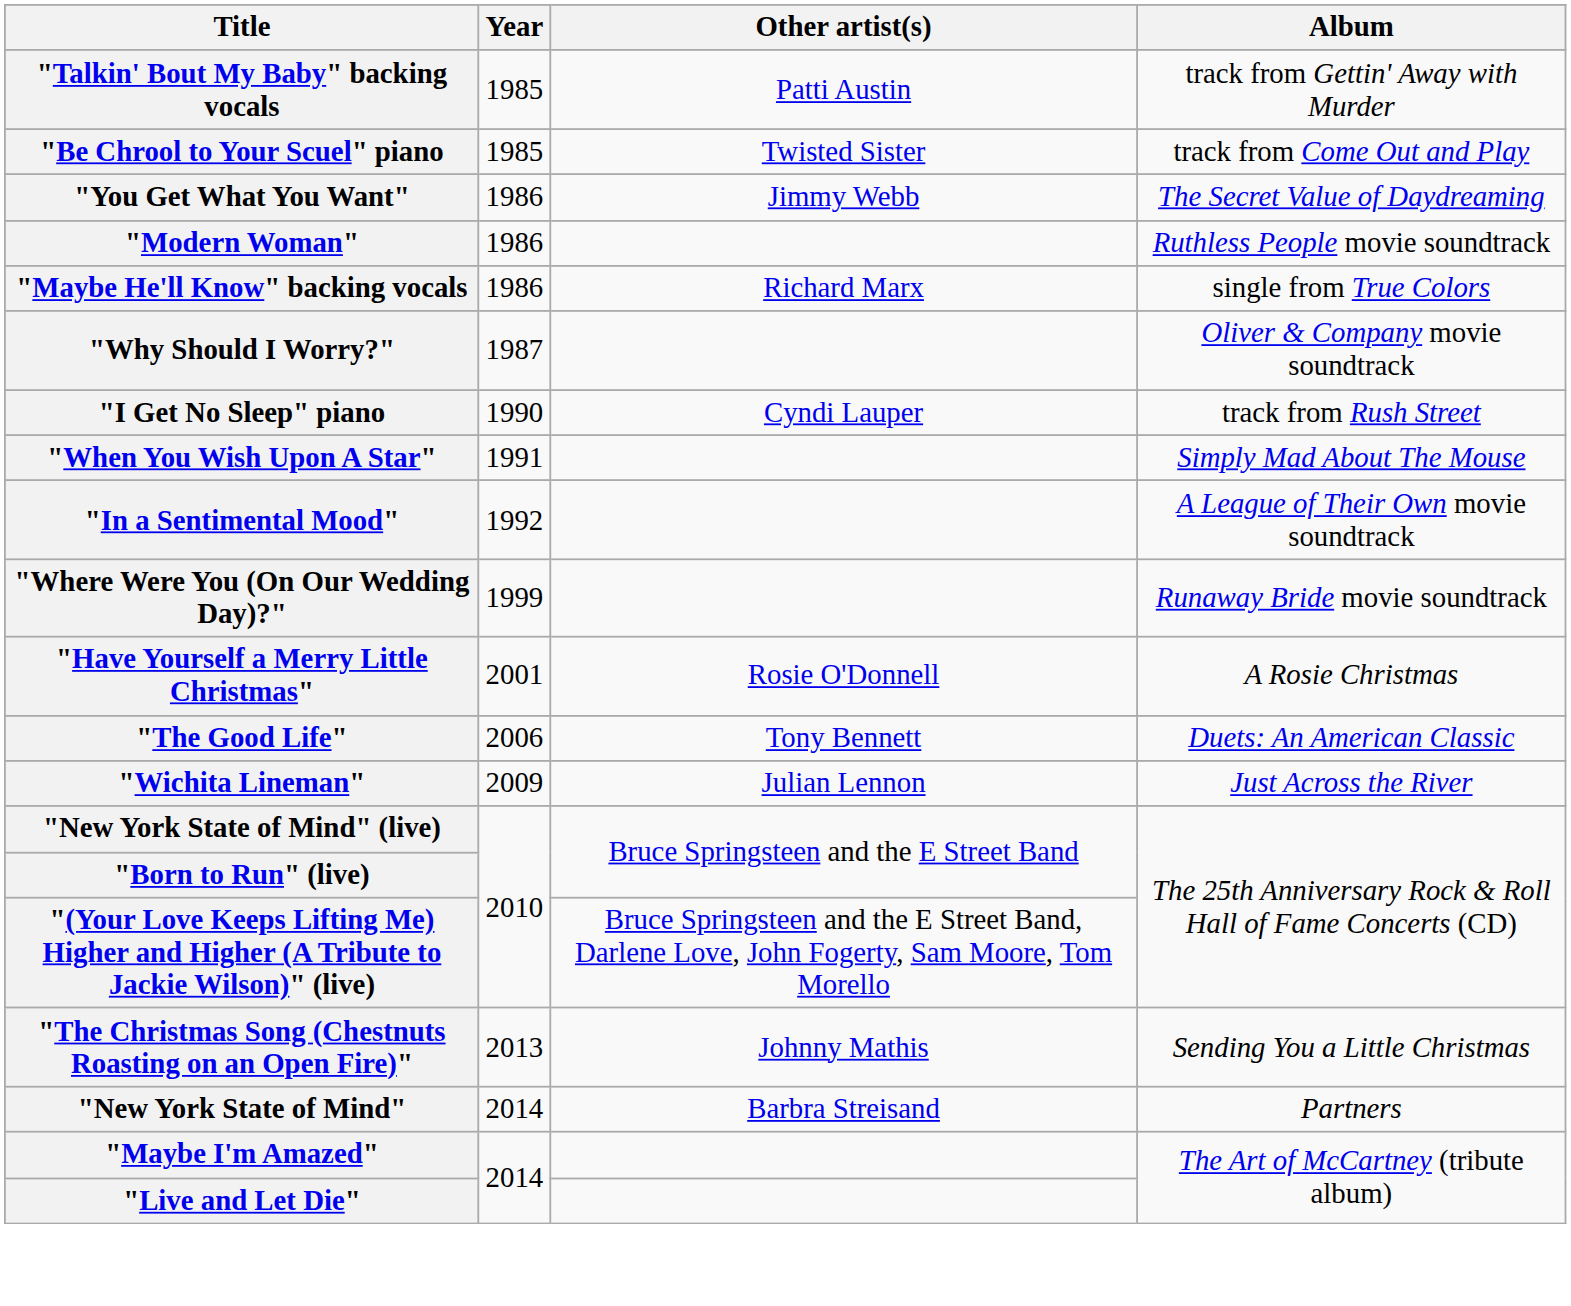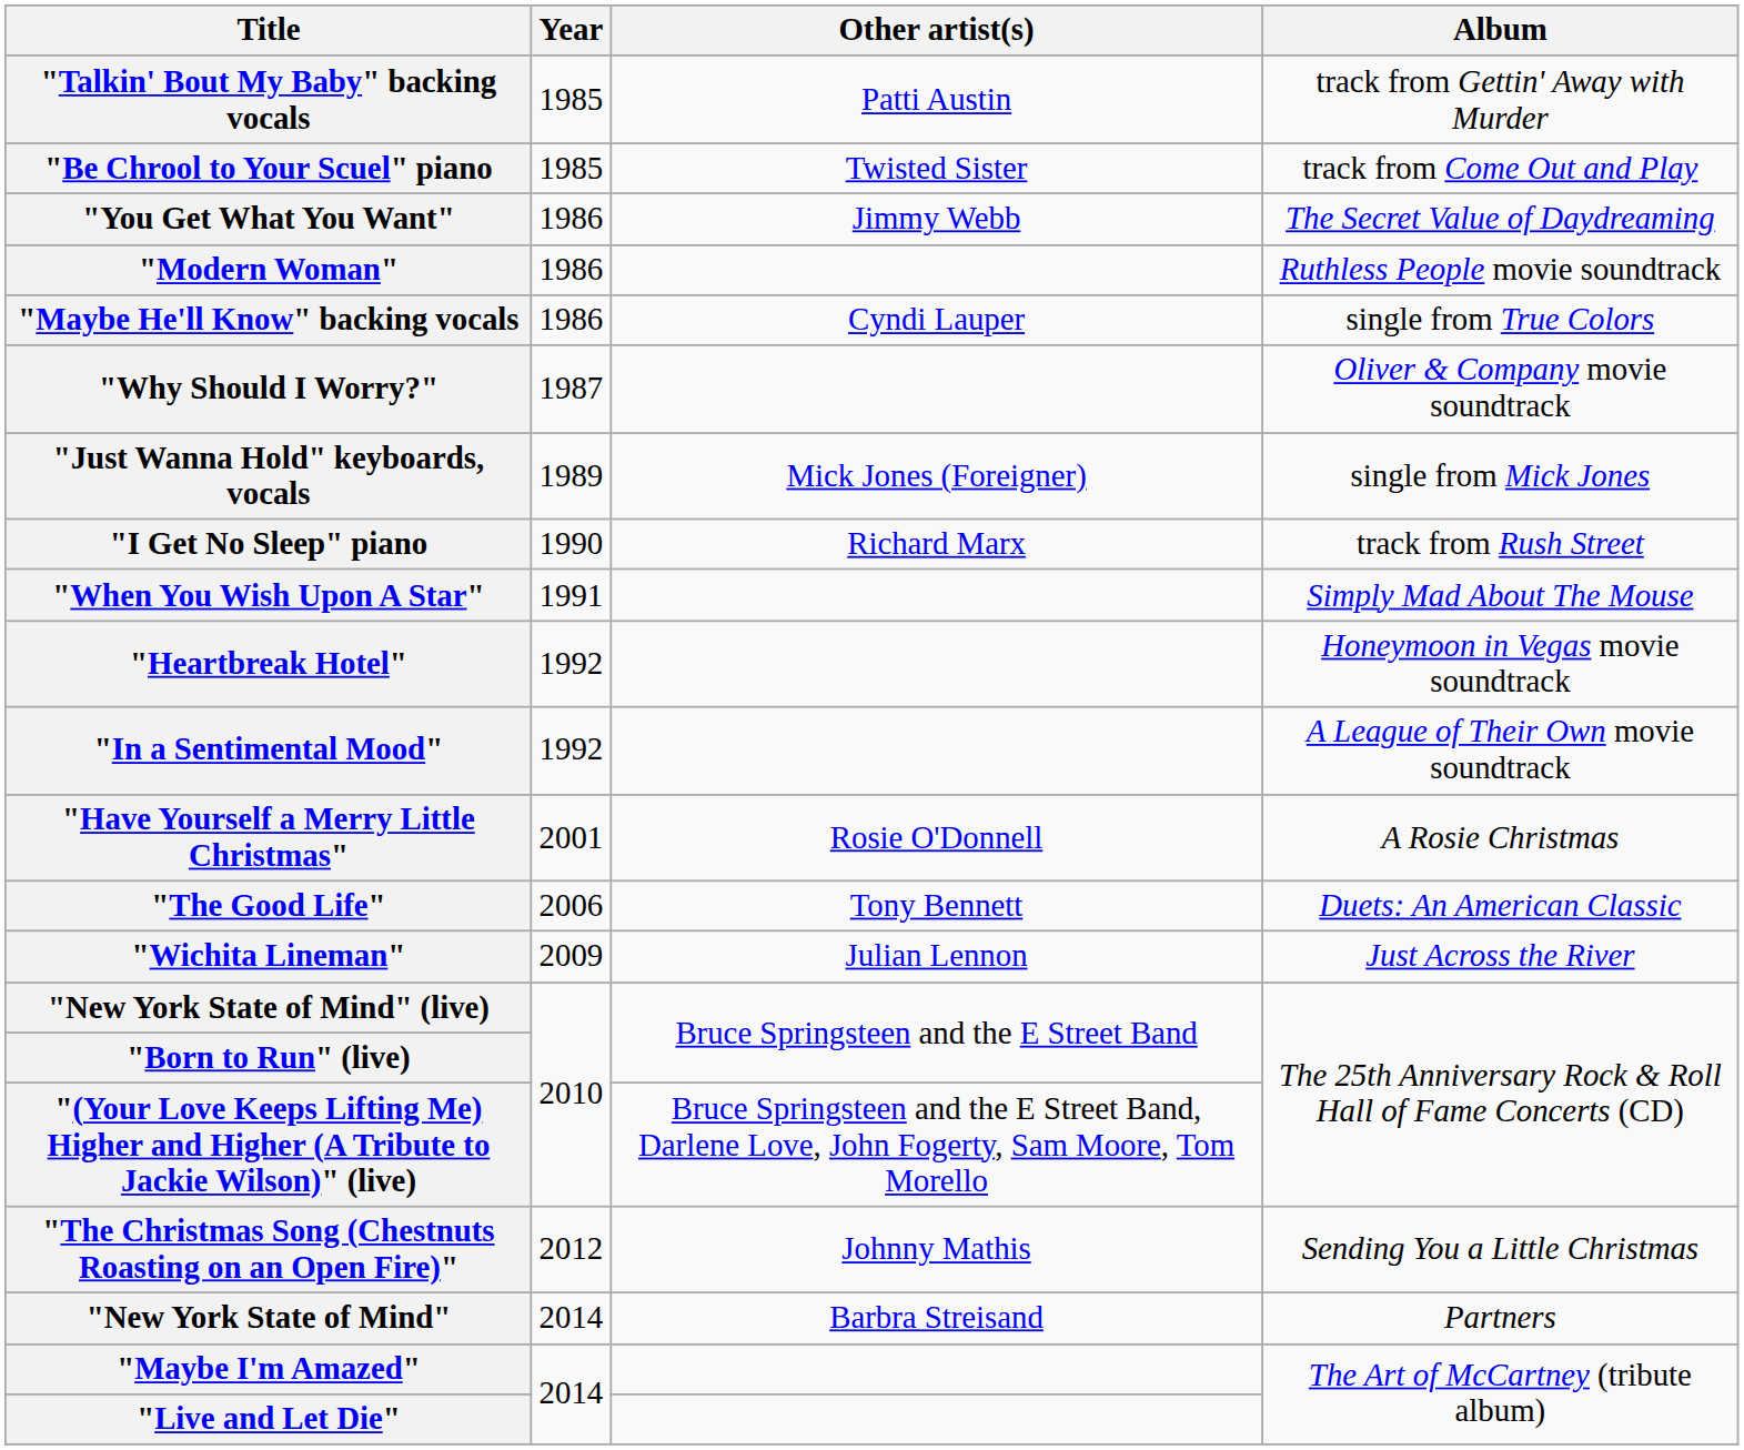"Maybe He'll Know" backing vocals | Other artist(s): Richard Marx -> Cyndi Lauper
+ row: "Just Wanna Hold" keyboards, vocals | 1989 | Mick Jones (Foreigner) | single from Mick Jones
"I Get No Sleep" piano | Other artist(s): Cyndi Lauper -> Richard Marx
+ row: "Heartbreak Hotel" | 1992 | Honeymoon in Vegas movie soundtrack
- row: "Where Were You (On Our Wedding Day)?" | 1999 | Runaway Bride movie soundtrack
"The Christmas Song (Chestnuts Roasting on an Open Fire)" | Year: 2013 -> 2012
